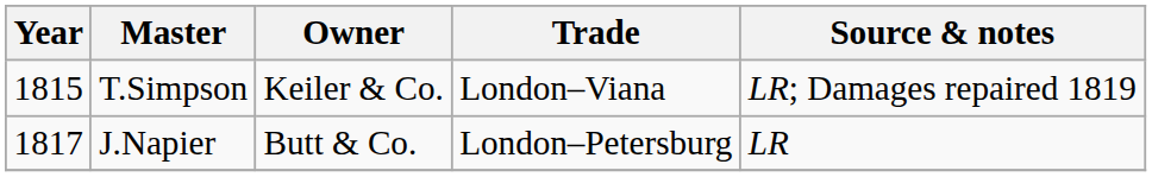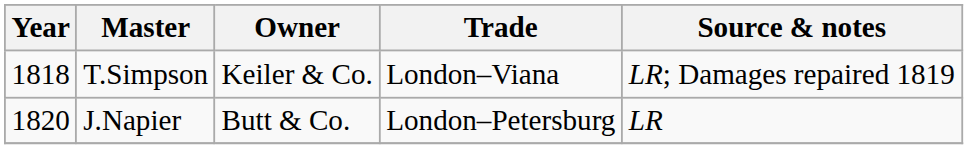T.Simpson | Year: 1815 -> 1818
J.Napier | Year: 1817 -> 1820
